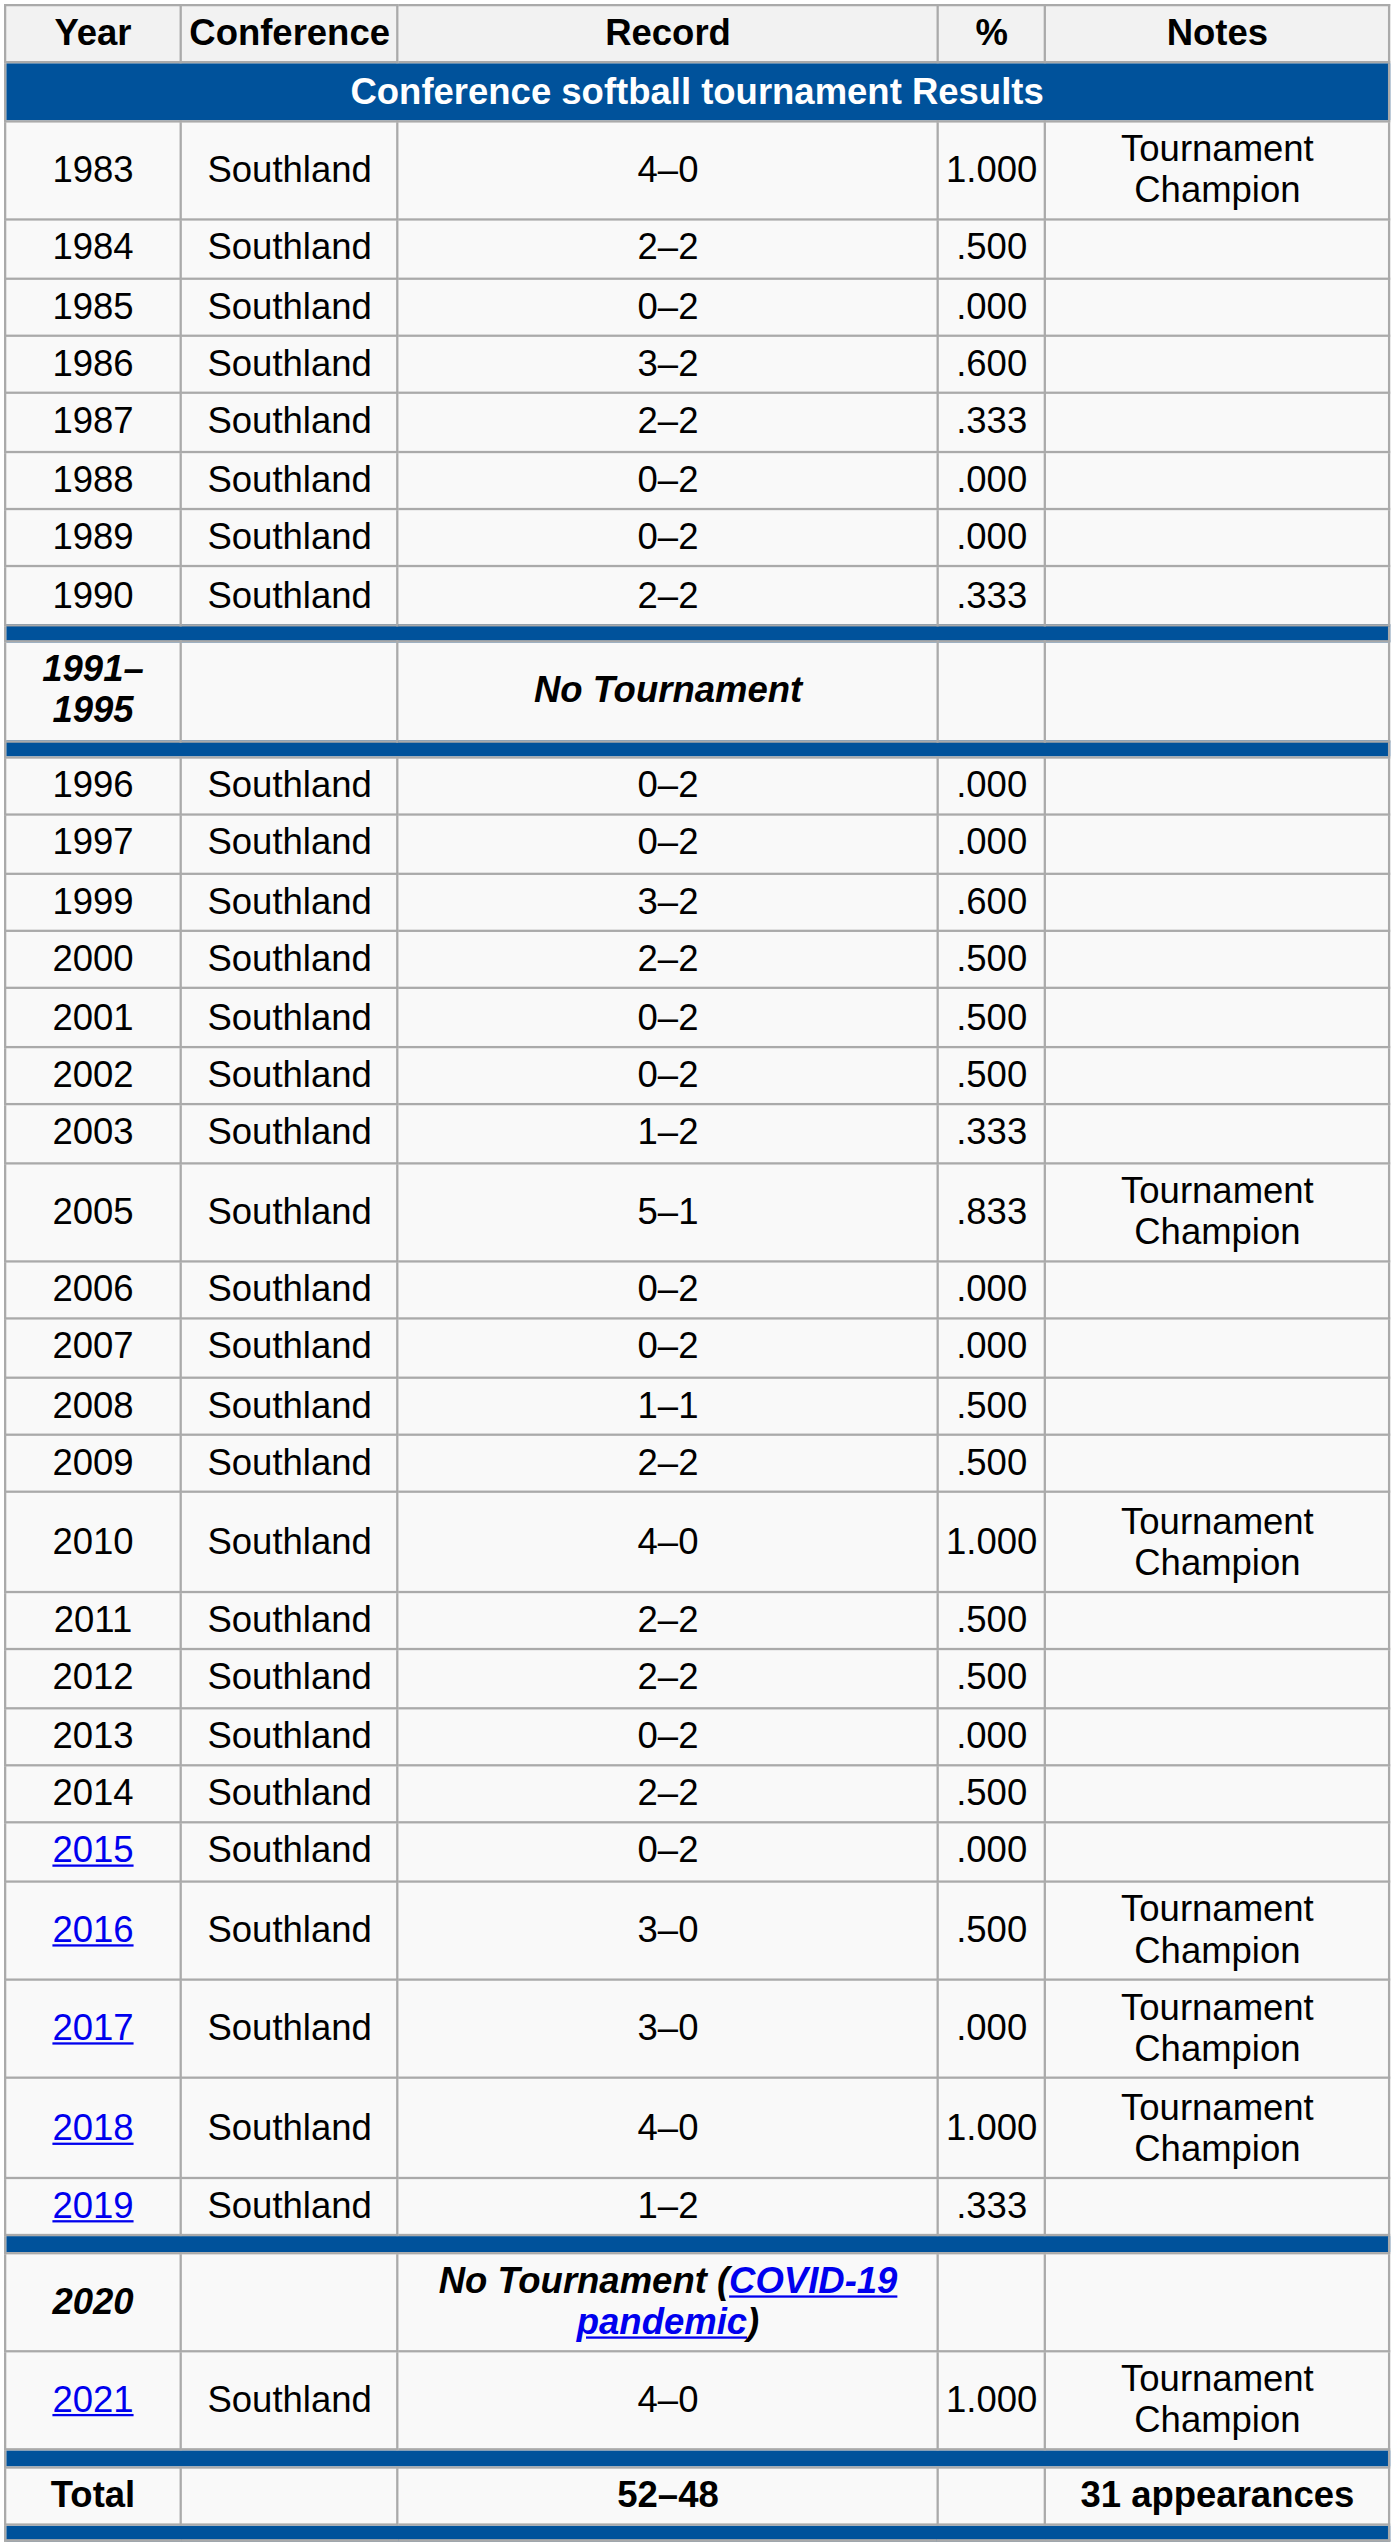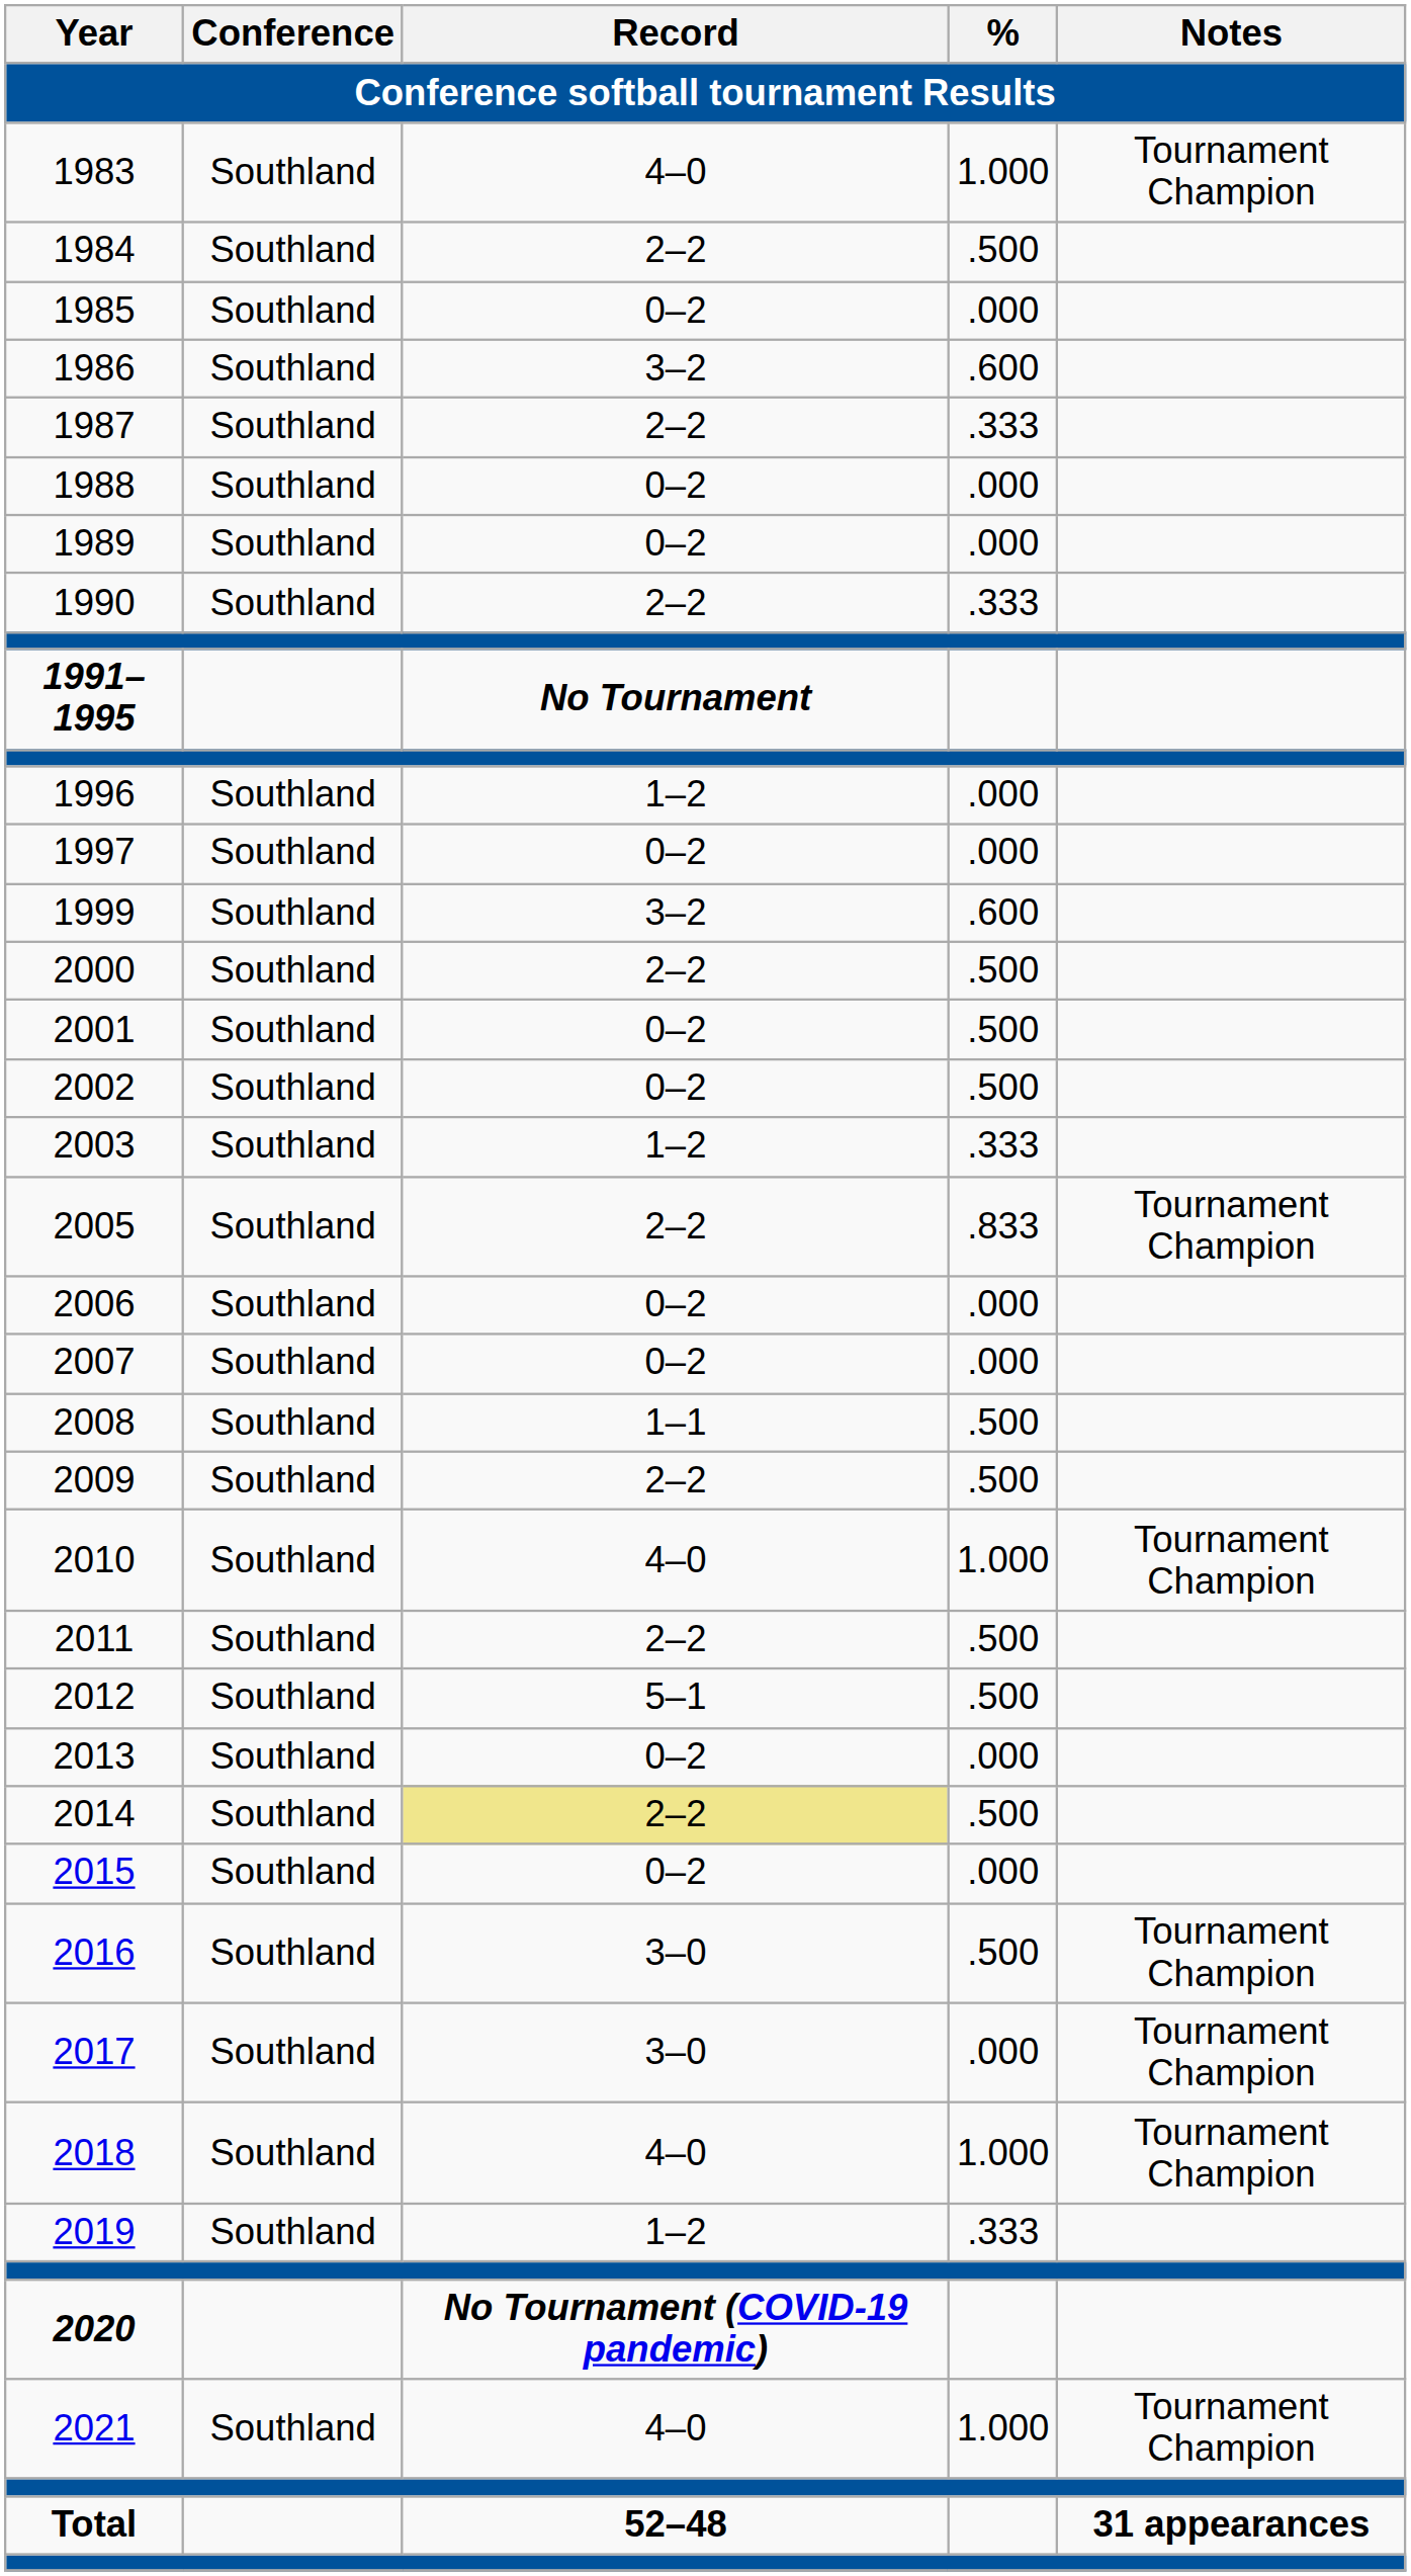1996 | Record: 0–2 -> 1–2
2005 | Record: 5–1 -> 2–2
2012 | Record: 2–2 -> 5–1
2014 | Record: no background -> khaki background
